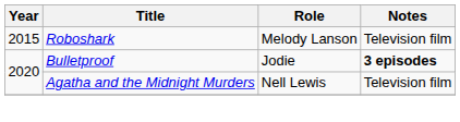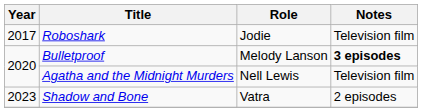Roboshark | Year: 2015 -> 2017
Roboshark | Role: Melody Lanson -> Jodie
Bulletproof | Role: Jodie -> Melody Lanson
+ row: 2023 | Shadow and Bone | Vatra | 2 episodes
